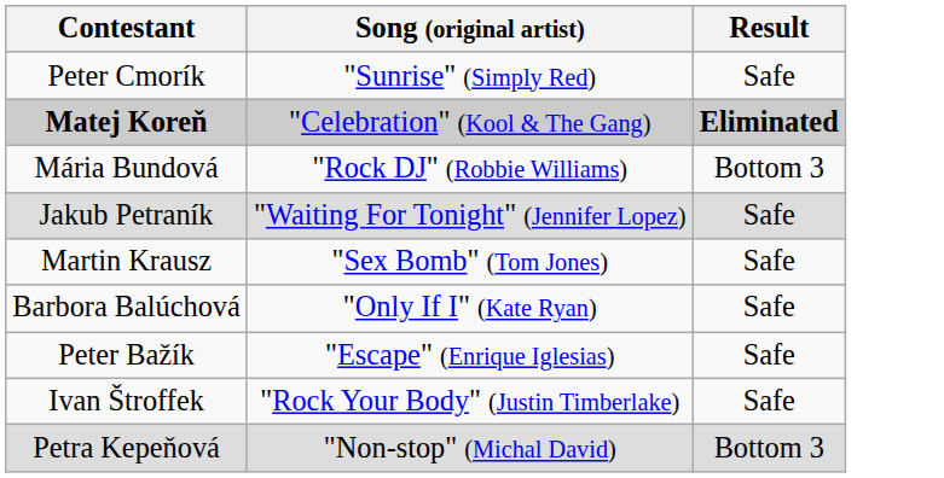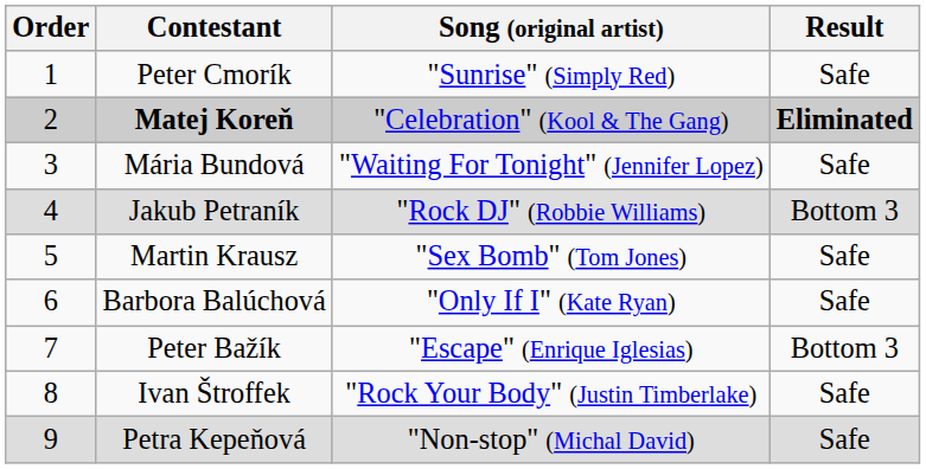+ column: Order | 1 | 2 | 3 | 4 | 5 | 6 | 7 | 8 | 9
Mária Bundová | Song (original artist): "Rock DJ" (Robbie Williams) -> "Waiting For Tonight" (Jennifer Lopez)
Mária Bundová | Result: Bottom 3 -> Safe
Jakub Petraník | Song (original artist): "Waiting For Tonight" (Jennifer Lopez) -> "Rock DJ" (Robbie Williams)
Jakub Petraník | Result: Safe -> Bottom 3
Peter Bažík | Result: Safe -> Bottom 3
Petra Kepeňová | Result: Bottom 3 -> Safe
